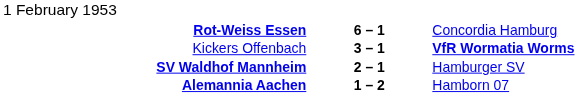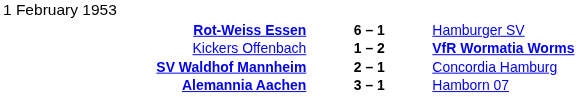Rot-Weiss Essen | column 3: Concordia Hamburg -> Hamburger SV
Kickers Offenbach | column 2: 3 – 1 -> 1 – 2
SV Waldhof Mannheim | column 3: Hamburger SV -> Concordia Hamburg
Alemannia Aachen | column 2: 1 – 2 -> 3 – 1
